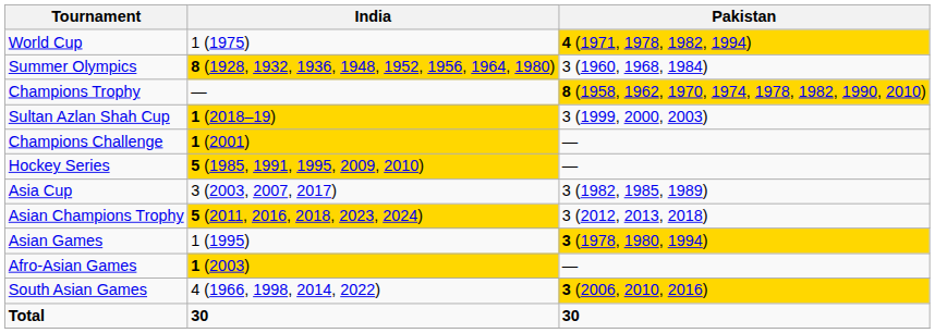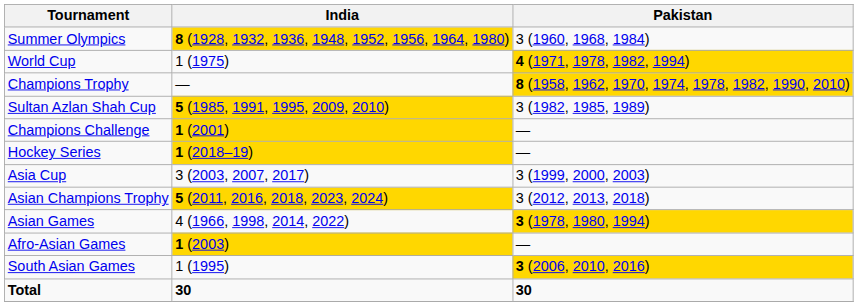rows swapped: Summer Olympics <-> World Cup
Sultan Azlan Shah Cup | India: 1 (2018–19) -> 5 (1985, 1991, 1995, 2009, 2010)
Sultan Azlan Shah Cup | Pakistan: 3 (1999, 2000, 2003) -> 3 (1982, 1985, 1989)
Hockey Series | India: 5 (1985, 1991, 1995, 2009, 2010) -> 1 (2018–19)
Asia Cup | Pakistan: 3 (1982, 1985, 1989) -> 3 (1999, 2000, 2003)
Asian Games | India: 1 (1995) -> 4 (1966, 1998, 2014, 2022)
South Asian Games | India: 4 (1966, 1998, 2014, 2022) -> 1 (1995)
